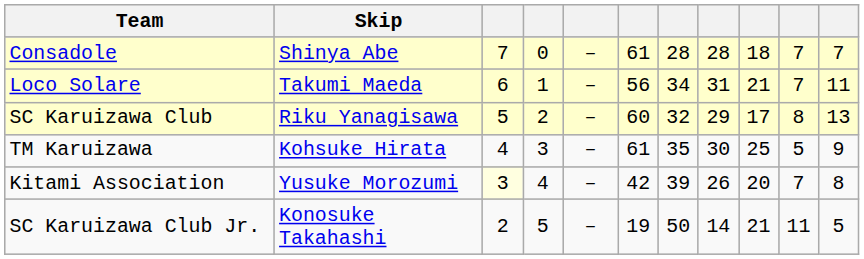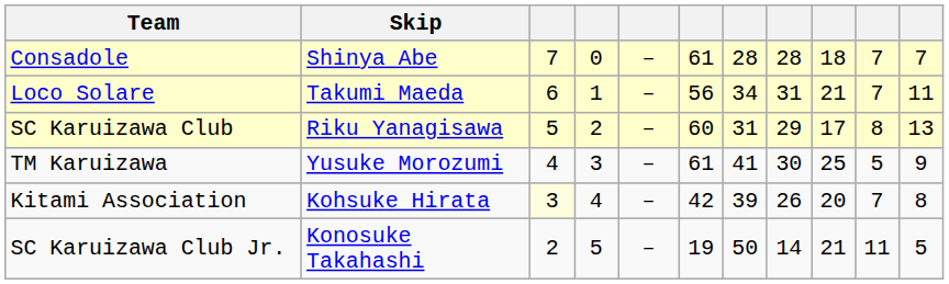SC Karuizawa Club | column 7: 32 -> 31
TM Karuizawa | Skip: Kohsuke Hirata -> Yusuke Morozumi
TM Karuizawa | column 7: 35 -> 41
Kitami Association | Skip: Yusuke Morozumi -> Kohsuke Hirata
